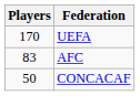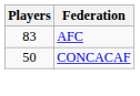- row: 170 | UEFA
